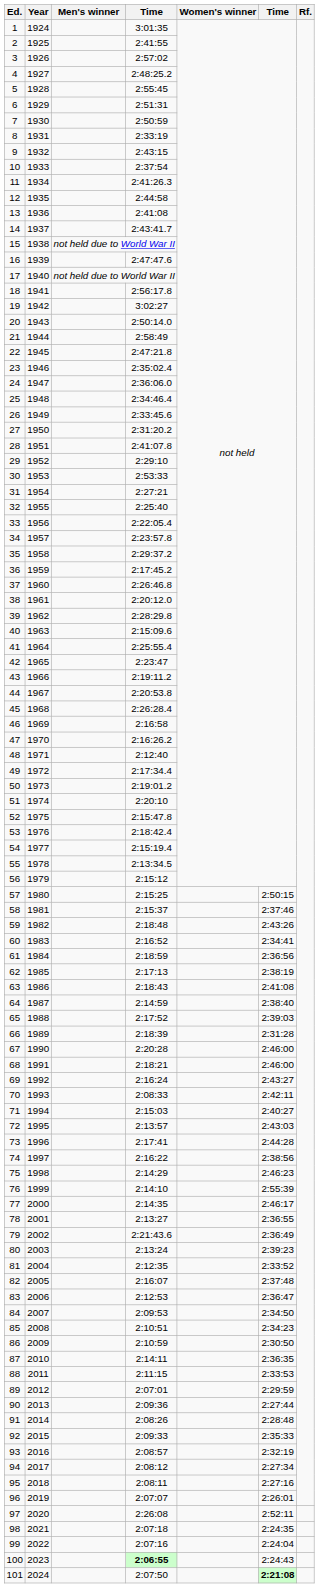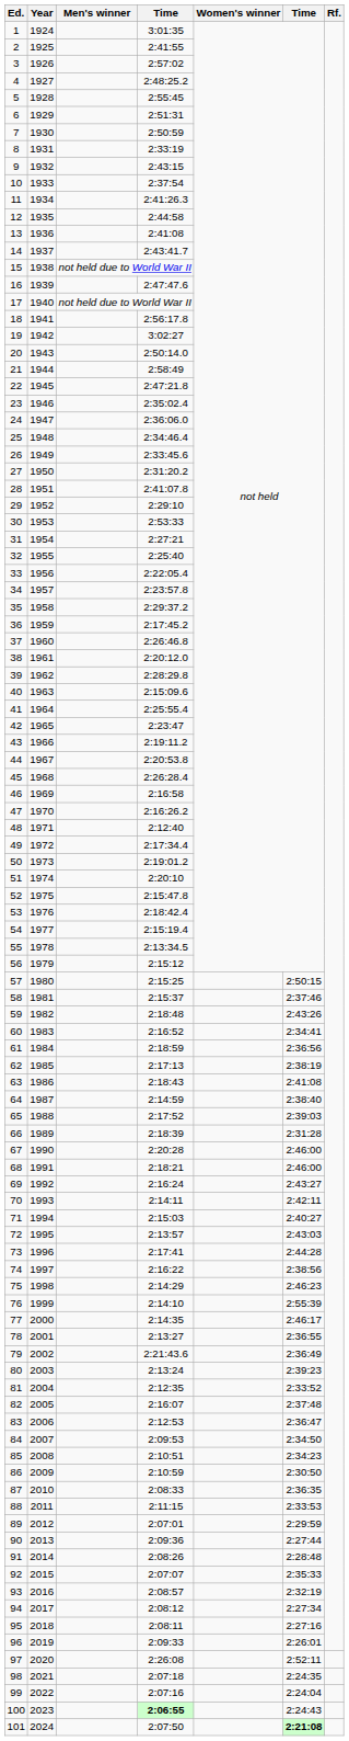70 | column 4: 2:08:33 -> 2:14:11
87 | column 4: 2:14:11 -> 2:08:33
92 | column 4: 2:09:33 -> 2:07:07
96 | column 4: 2:07:07 -> 2:09:33
